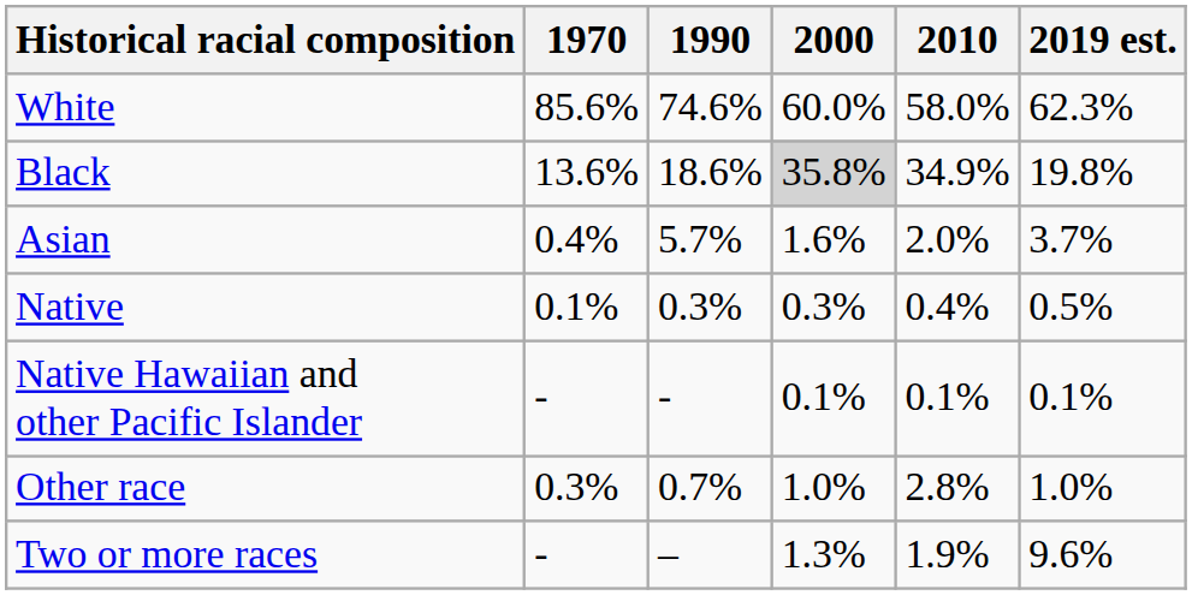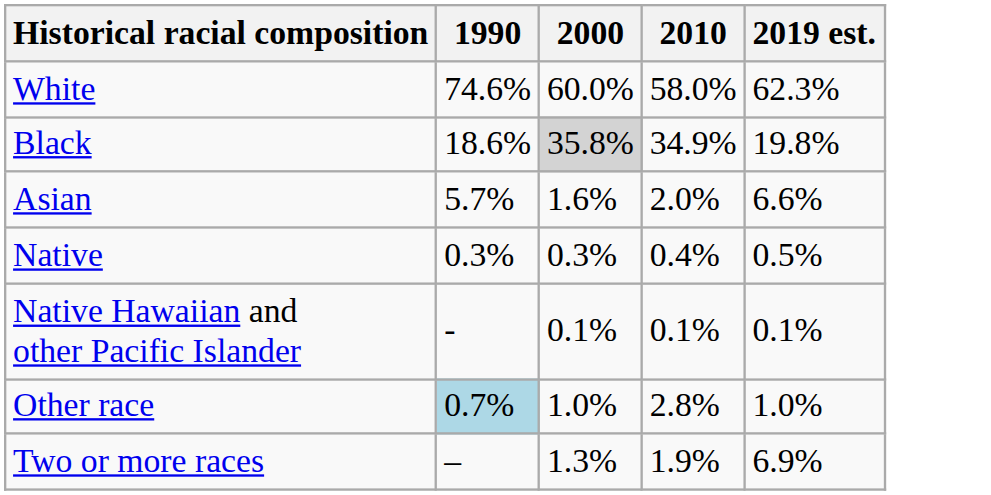- column: 1970 | 85.6% | 13.6% | 0.4% | 0.1% | - | 0.3% | -
Asian | 2019 est.: 3.7% -> 6.6%
Other race | 1990: no background -> lightblue background
Two or more races | 2019 est.: 9.6% -> 6.9%
